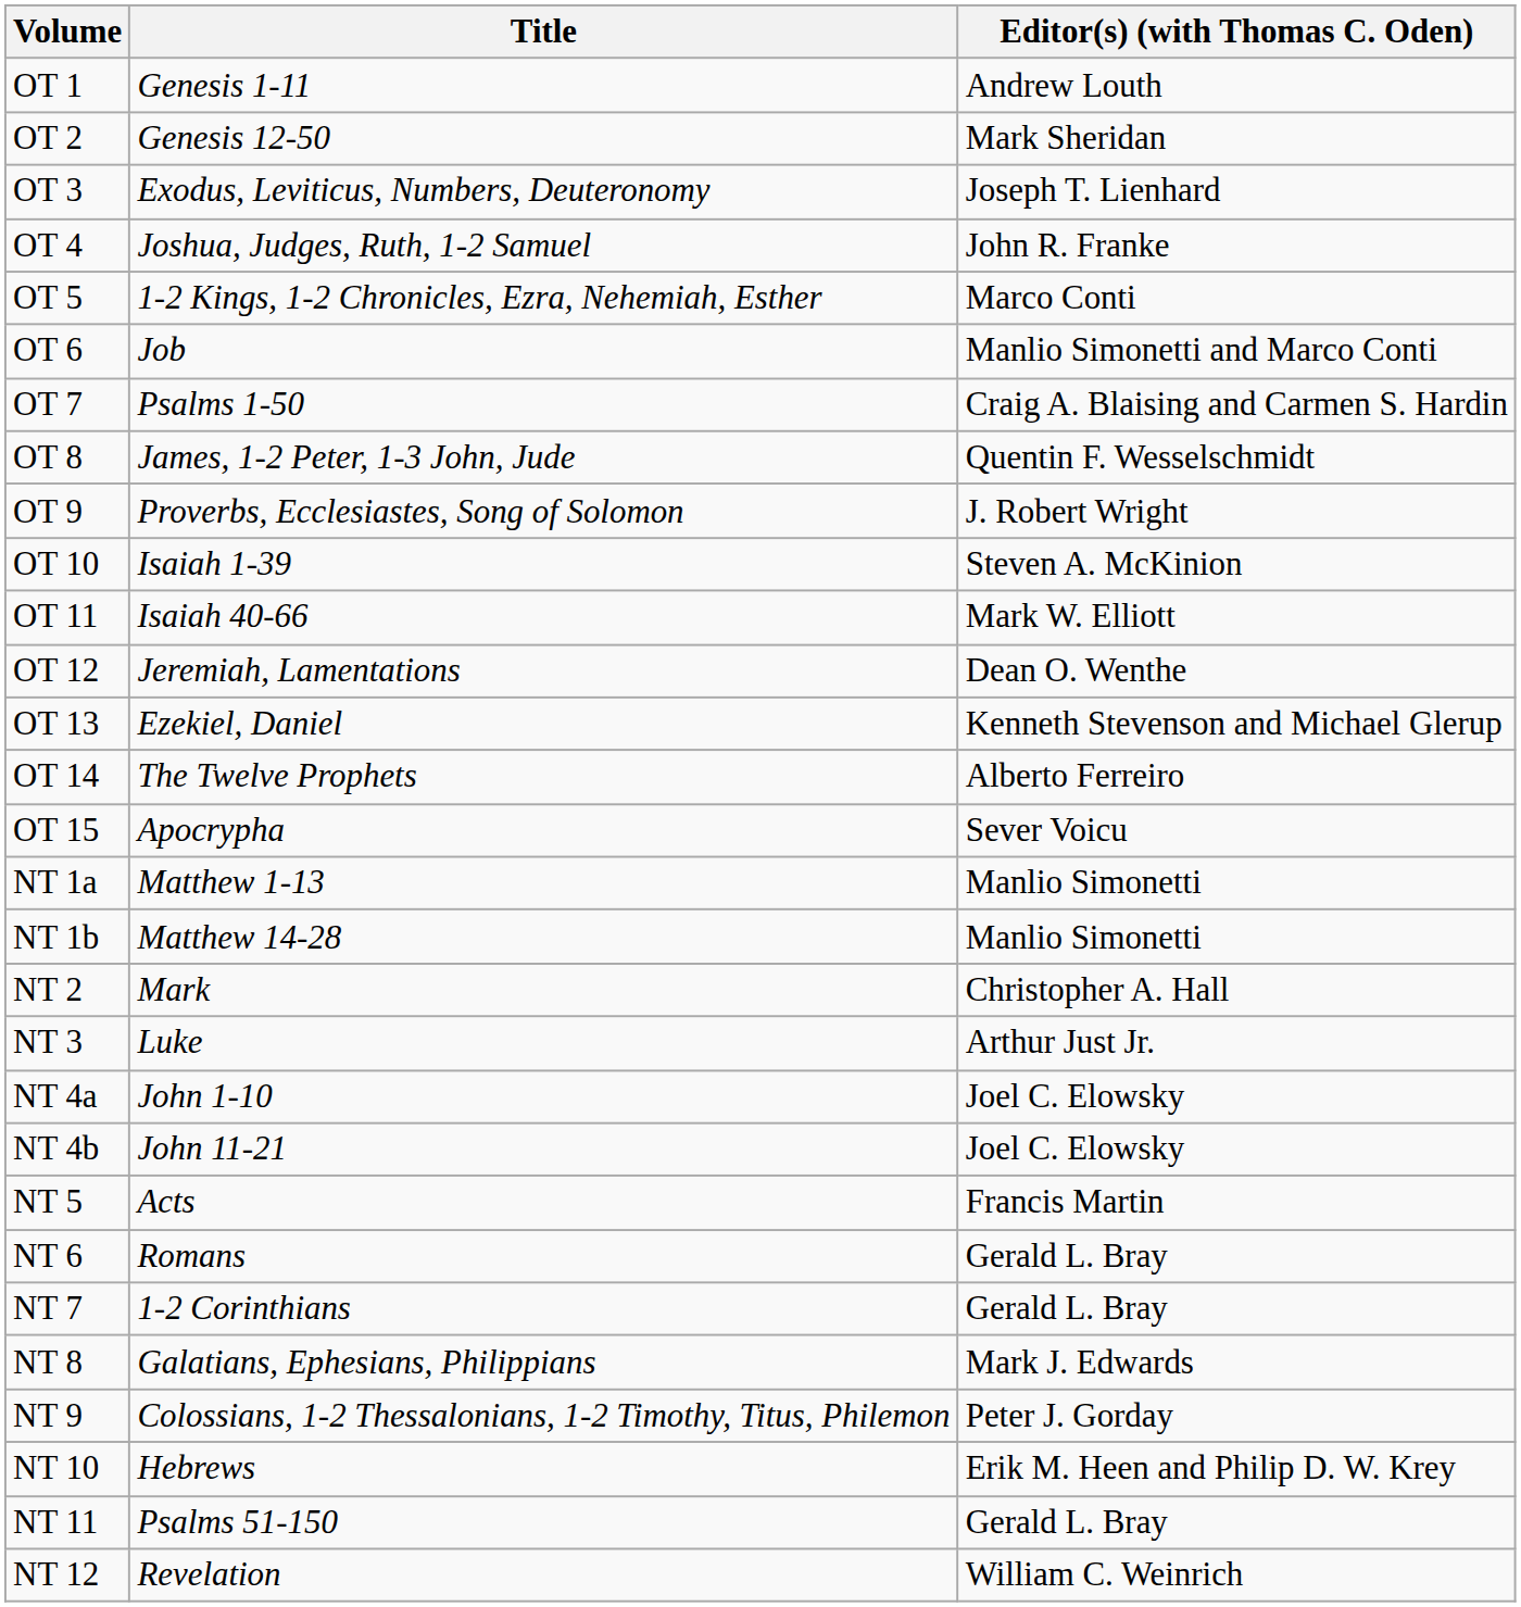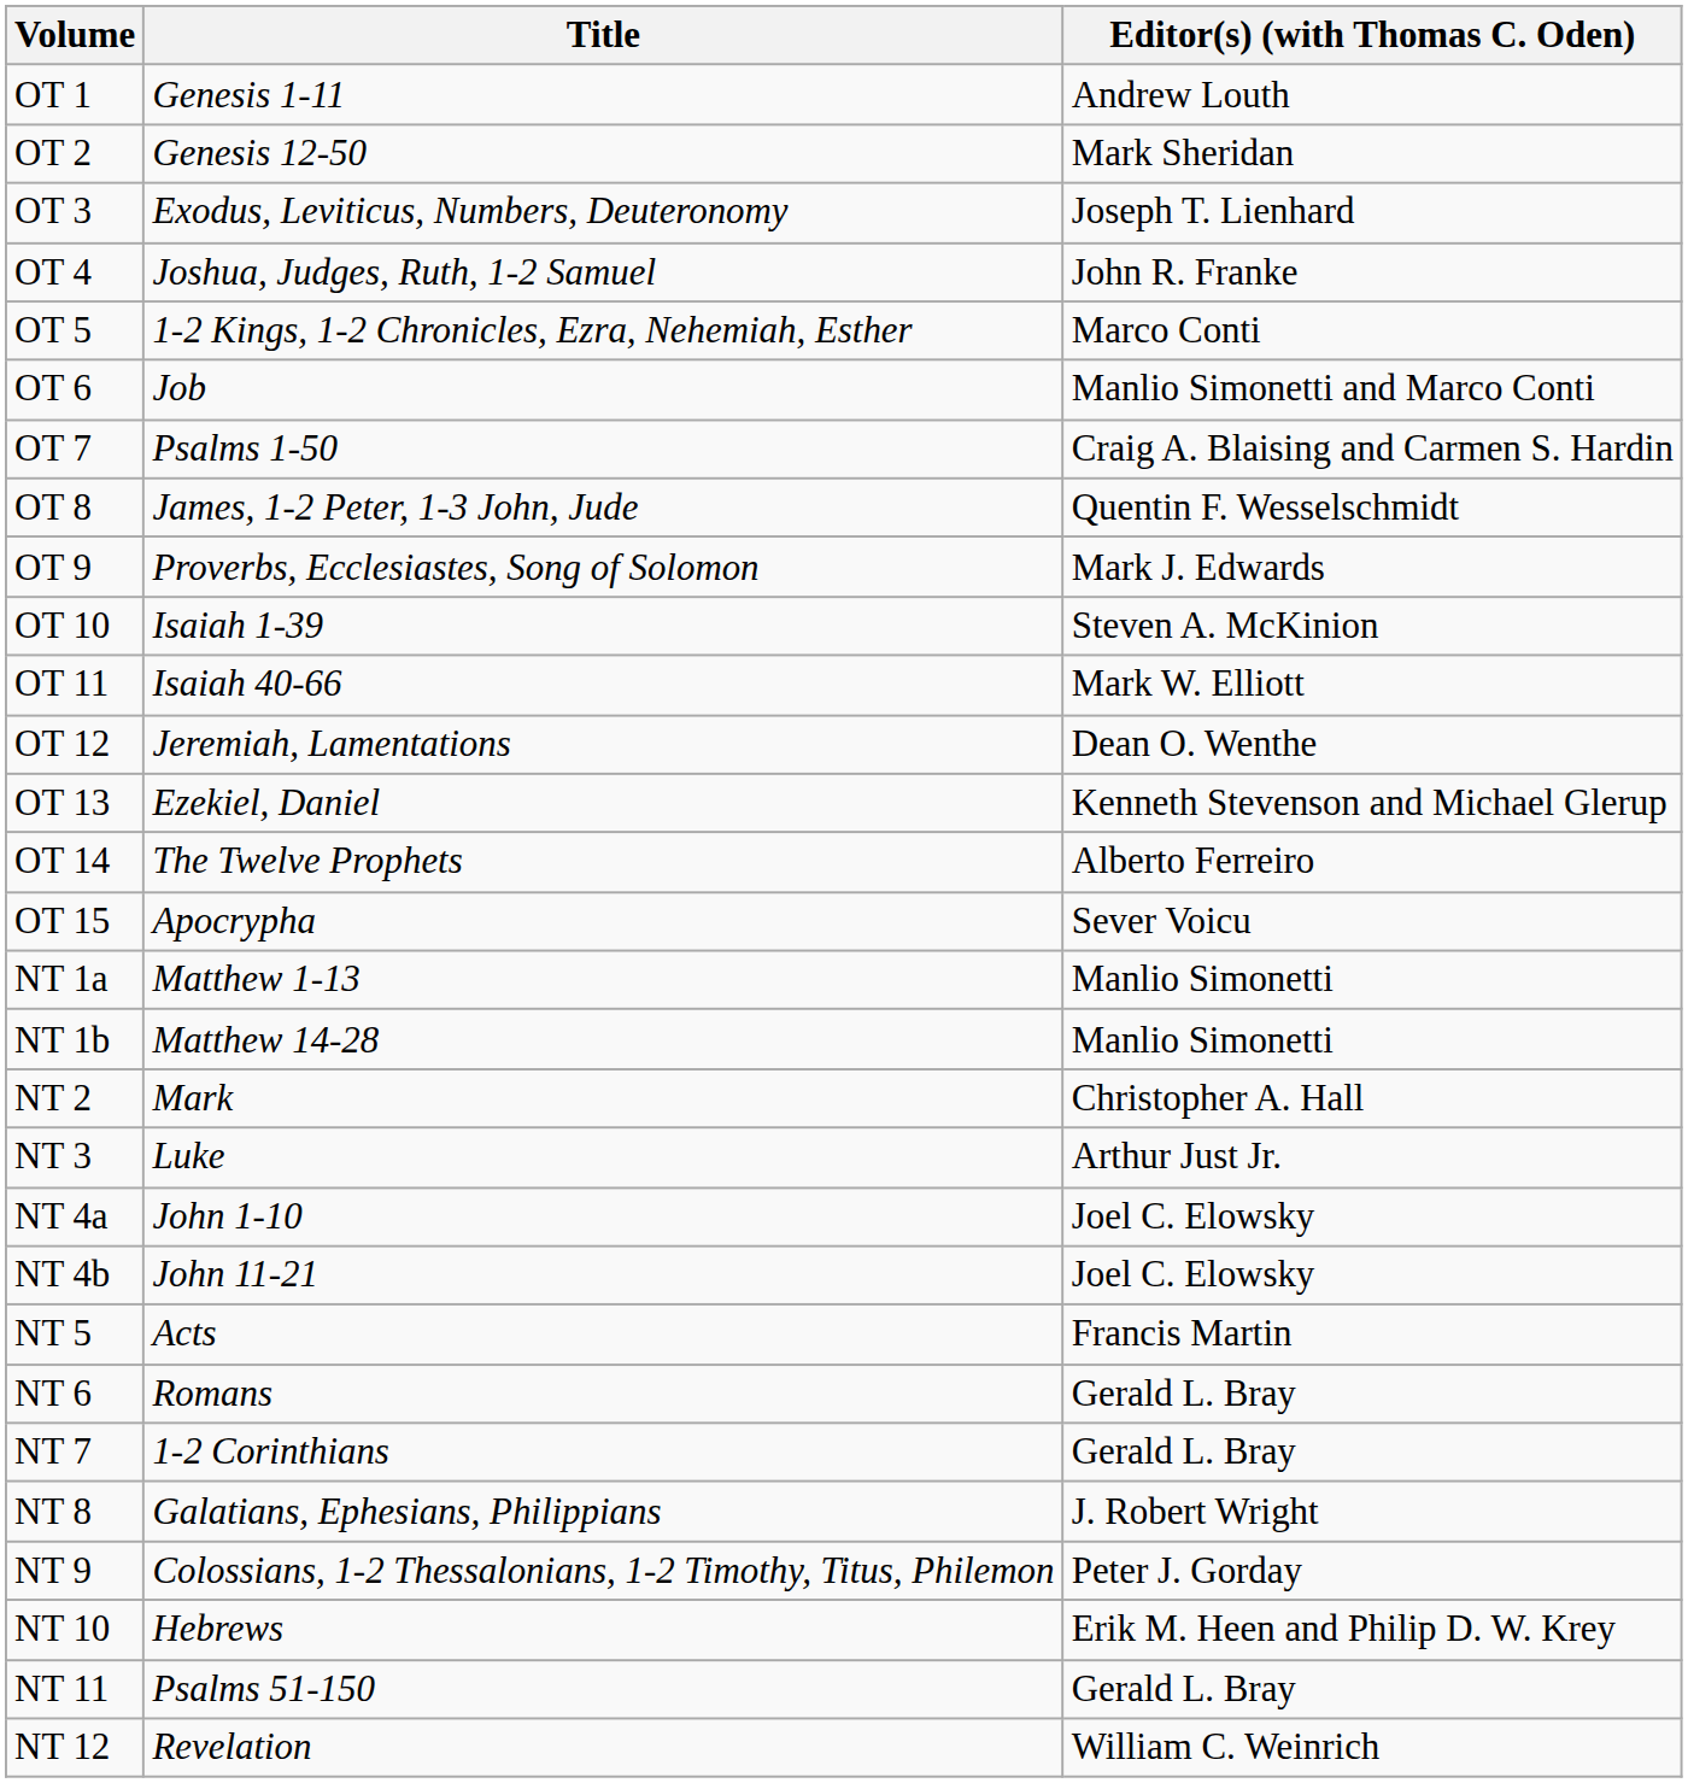OT 9 | Editor(s) (with Thomas C. Oden): J. Robert Wright -> Mark J. Edwards
NT 8 | Editor(s) (with Thomas C. Oden): Mark J. Edwards -> J. Robert Wright
